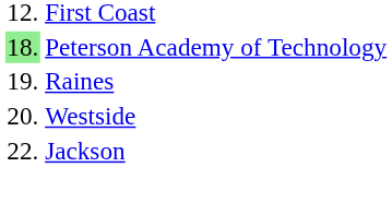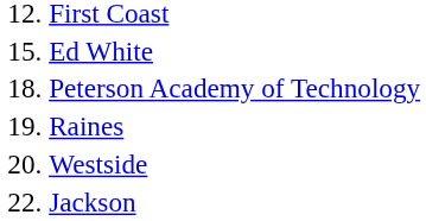+ row: 15. | Ed White
Peterson Academy of Technology | column 1: lightgreen background -> no background
